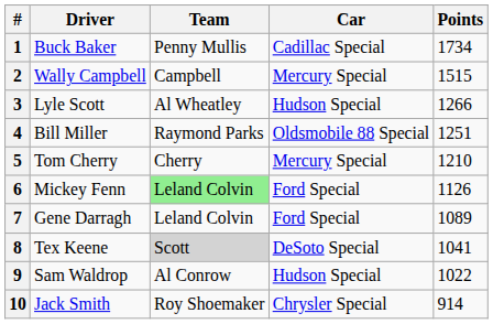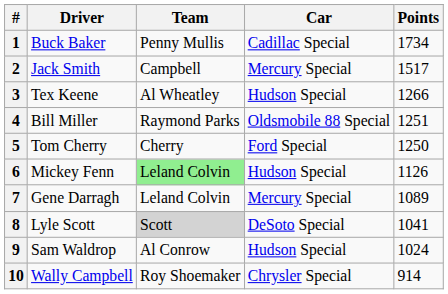2 | Driver: Wally Campbell -> Jack Smith
2 | Points: 1515 -> 1517
3 | Driver: Lyle Scott -> Tex Keene
5 | Car: Mercury Special -> Ford Special
5 | Points: 1210 -> 1250
6 | Car: Ford Special -> Hudson Special
7 | Car: Ford Special -> Mercury Special
8 | Driver: Tex Keene -> Lyle Scott
9 | Points: 1022 -> 1024
10 | Driver: Jack Smith -> Wally Campbell
